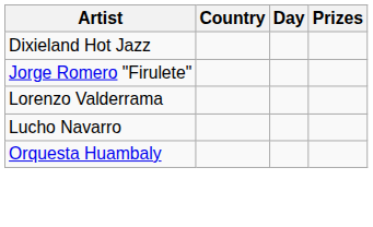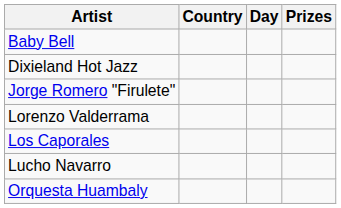+ row: Baby Bell
+ row: Los Caporales
